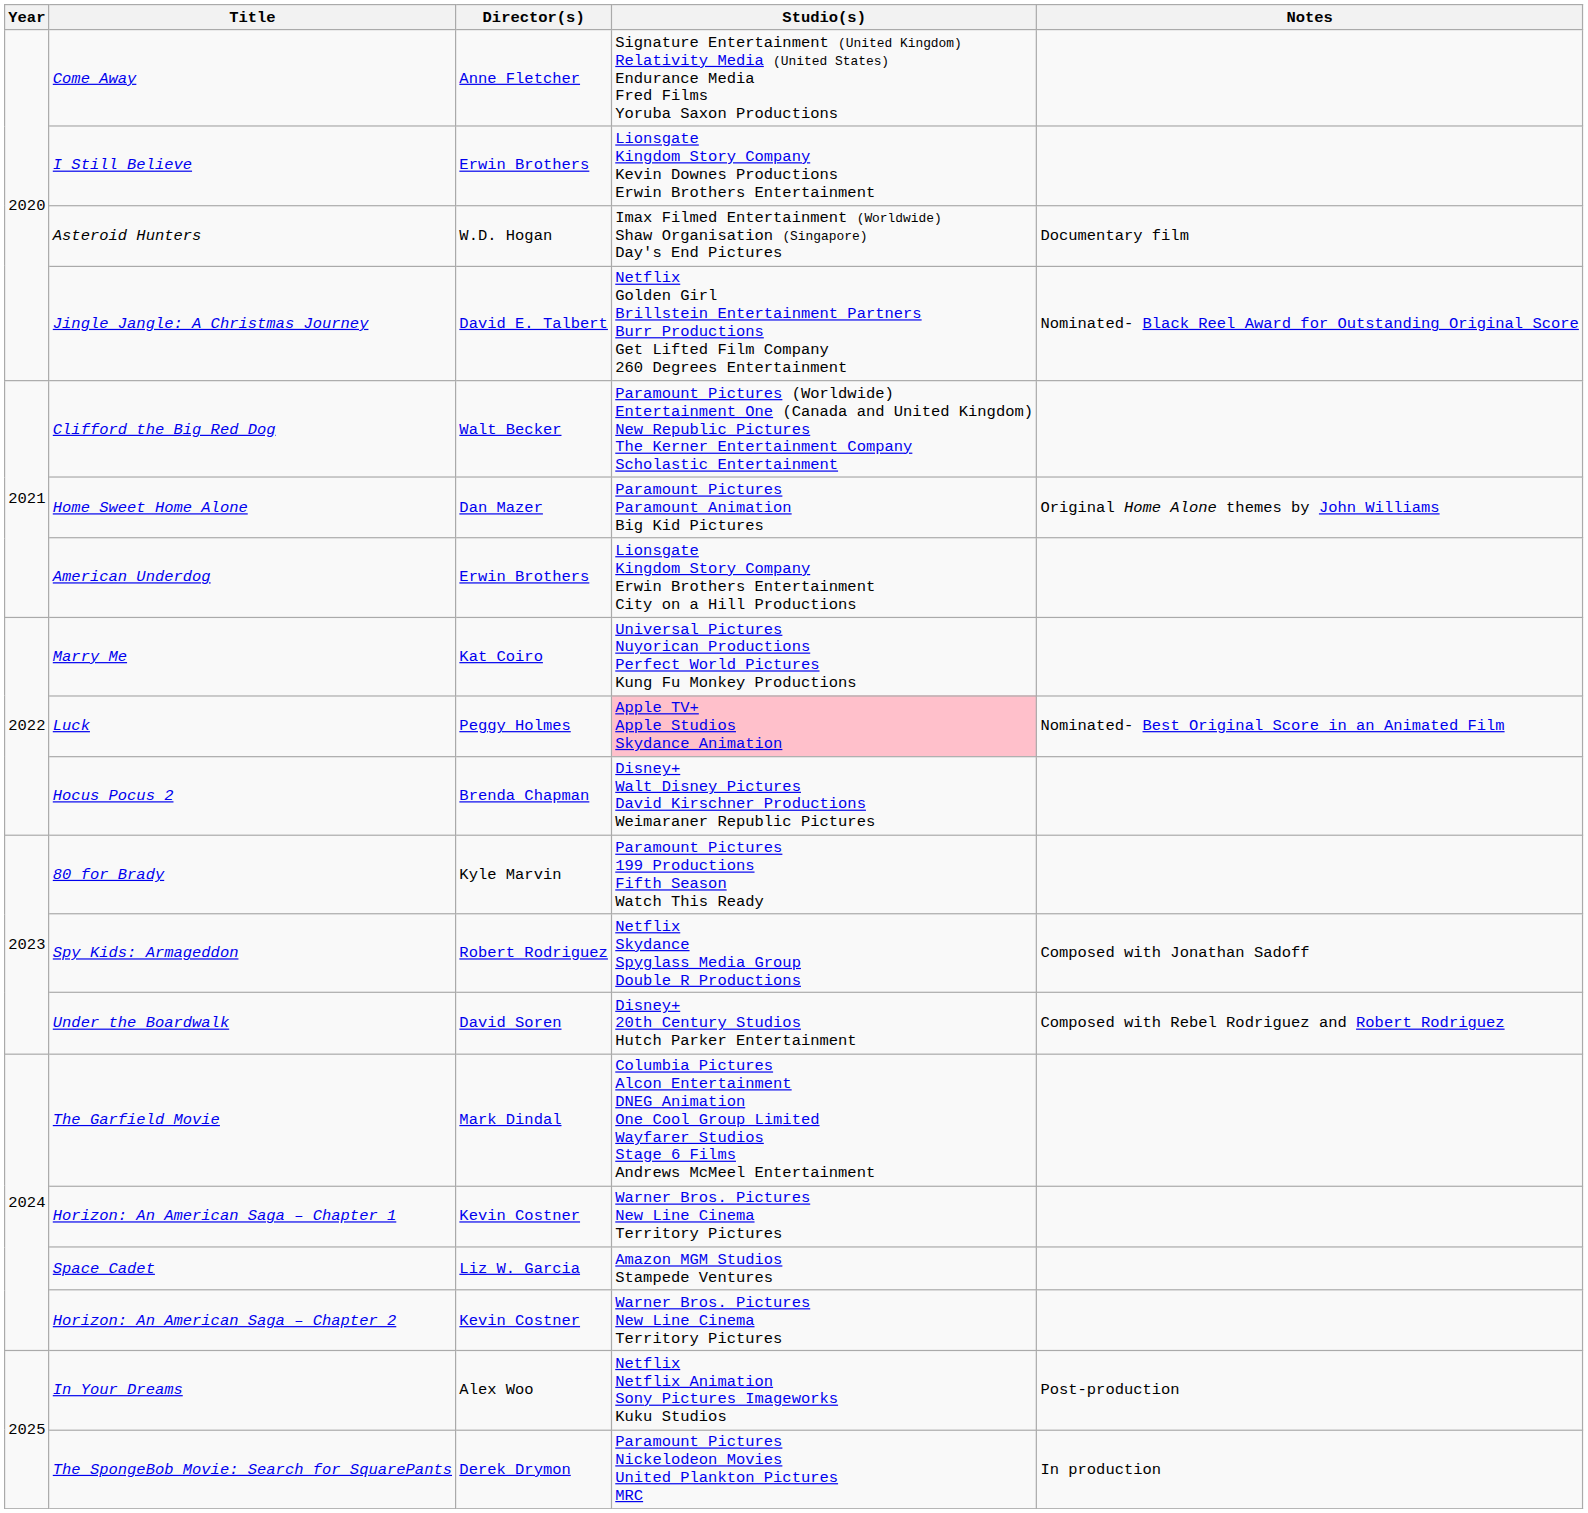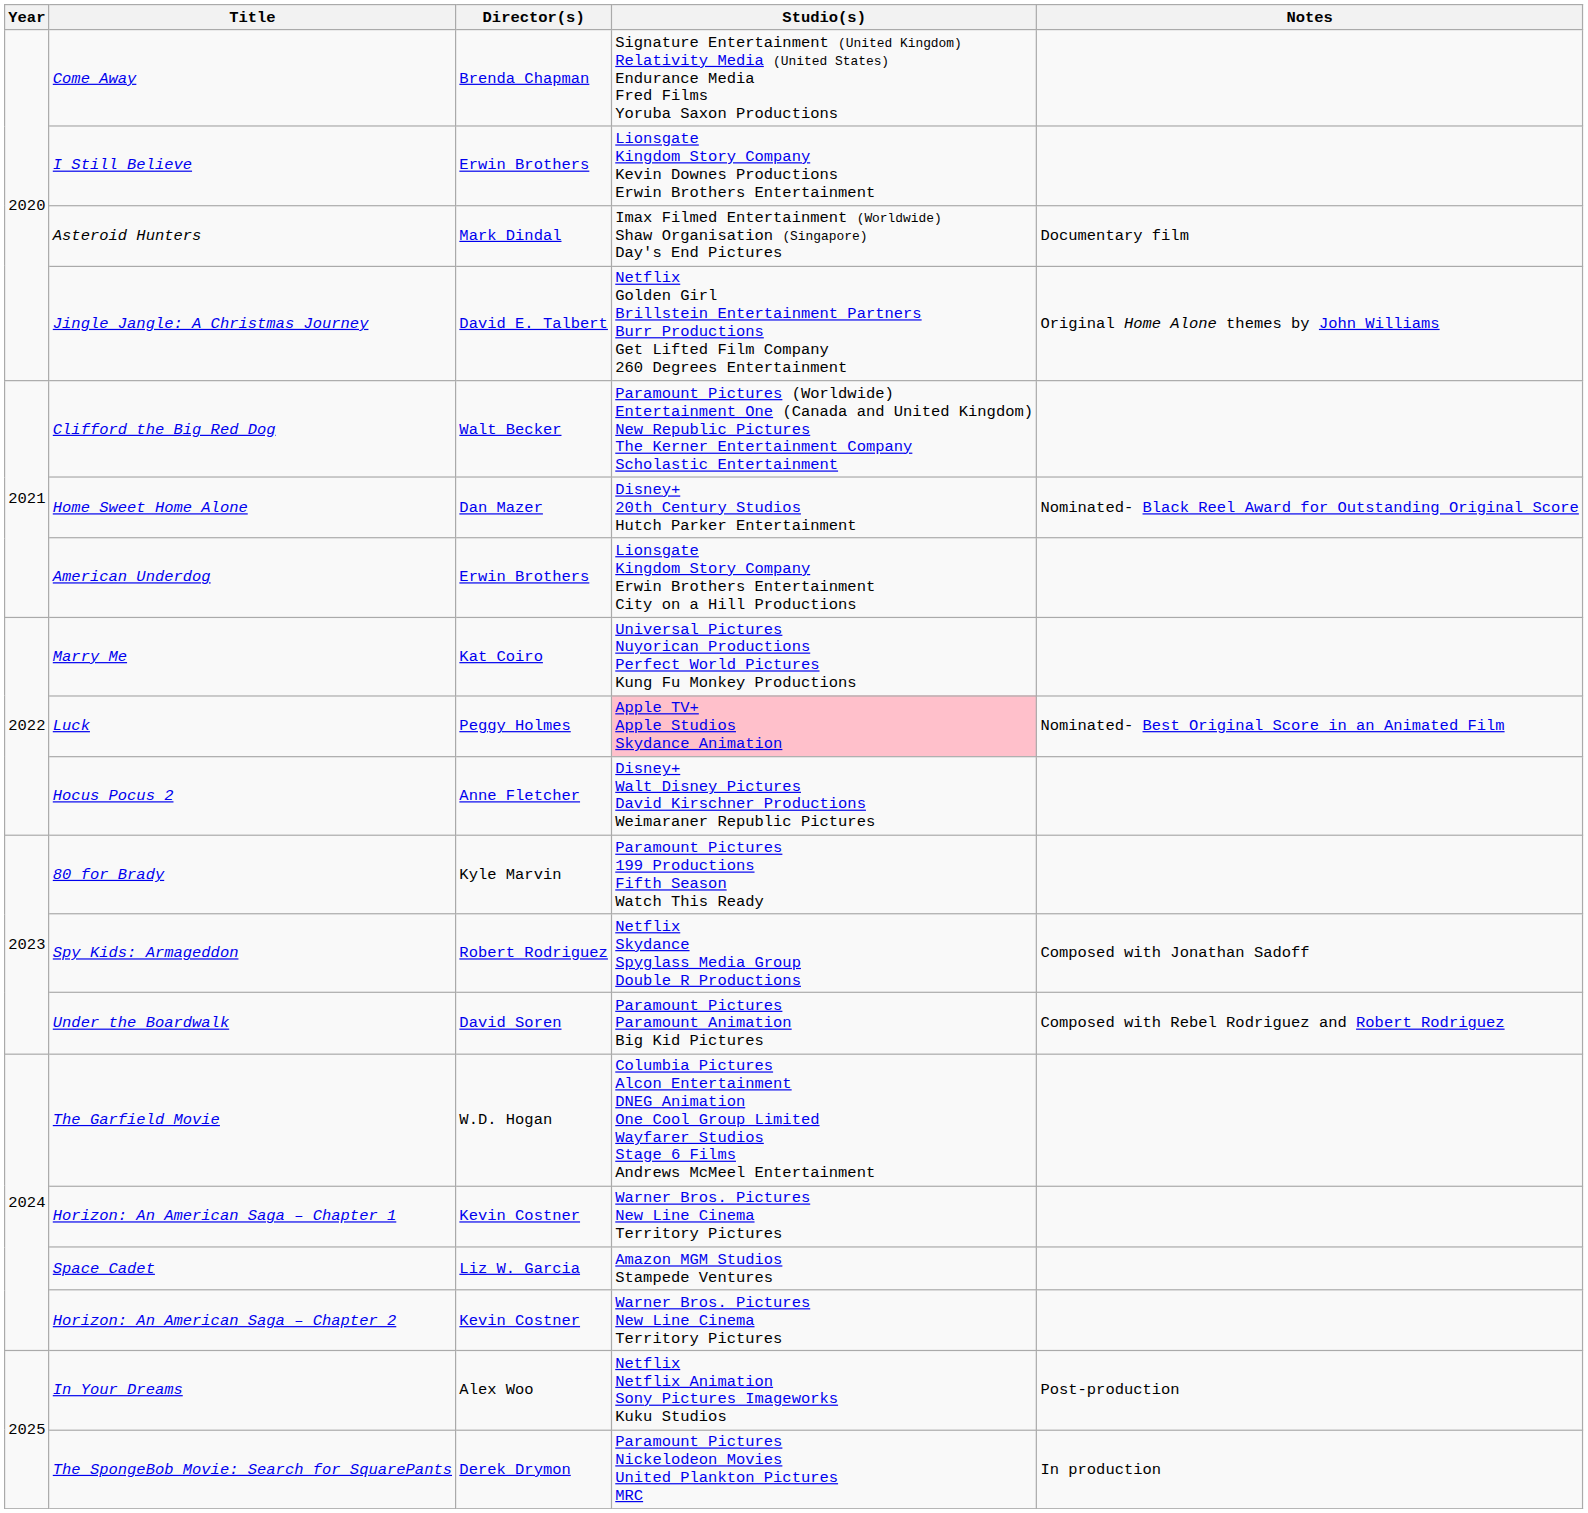Come Away | Director(s): Anne Fletcher -> Brenda Chapman
Asteroid Hunters | Director(s): W.D. Hogan -> Mark Dindal
Jingle Jangle: A Christmas Journey | Notes: Nominated- Black Reel Award for Outstanding Original Score -> Original Home Alone themes by John Williams
Home Sweet Home Alone | Studio(s): Paramount Pictures Paramount Animation Big Kid Pictures -> Disney+ 20th Century Studios Hutch Parker Entertainment
Home Sweet Home Alone | Notes: Original Home Alone themes by John Williams -> Nominated- Black Reel Award for Outstanding Original Score
Hocus Pocus 2 | Director(s): Brenda Chapman -> Anne Fletcher
Under the Boardwalk | Studio(s): Disney+ 20th Century Studios Hutch Parker Entertainment -> Paramount Pictures Paramount Animation Big Kid Pictures
The Garfield Movie | Director(s): Mark Dindal -> W.D. Hogan
